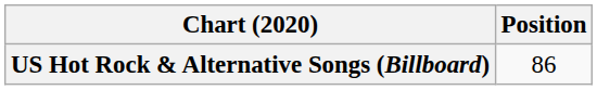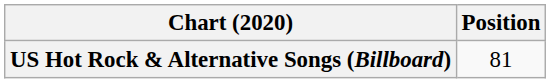US Hot Rock & Alternative Songs (Billboard) | Position: 86 -> 81
